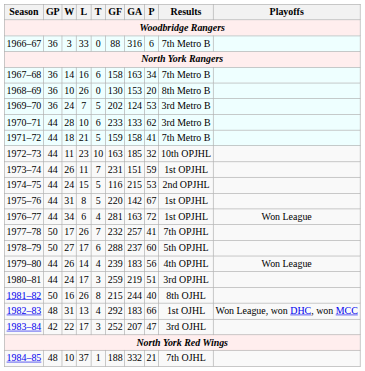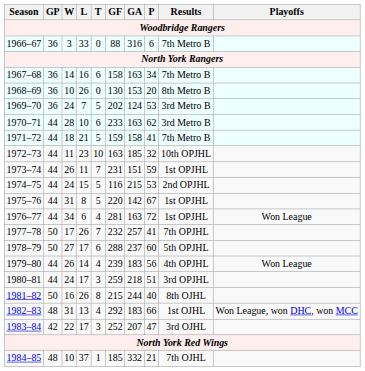1970–71 | GA: 133 -> 163
1980–81 | GA: 219 -> 218
1984–85 | GF: 188 -> 185
